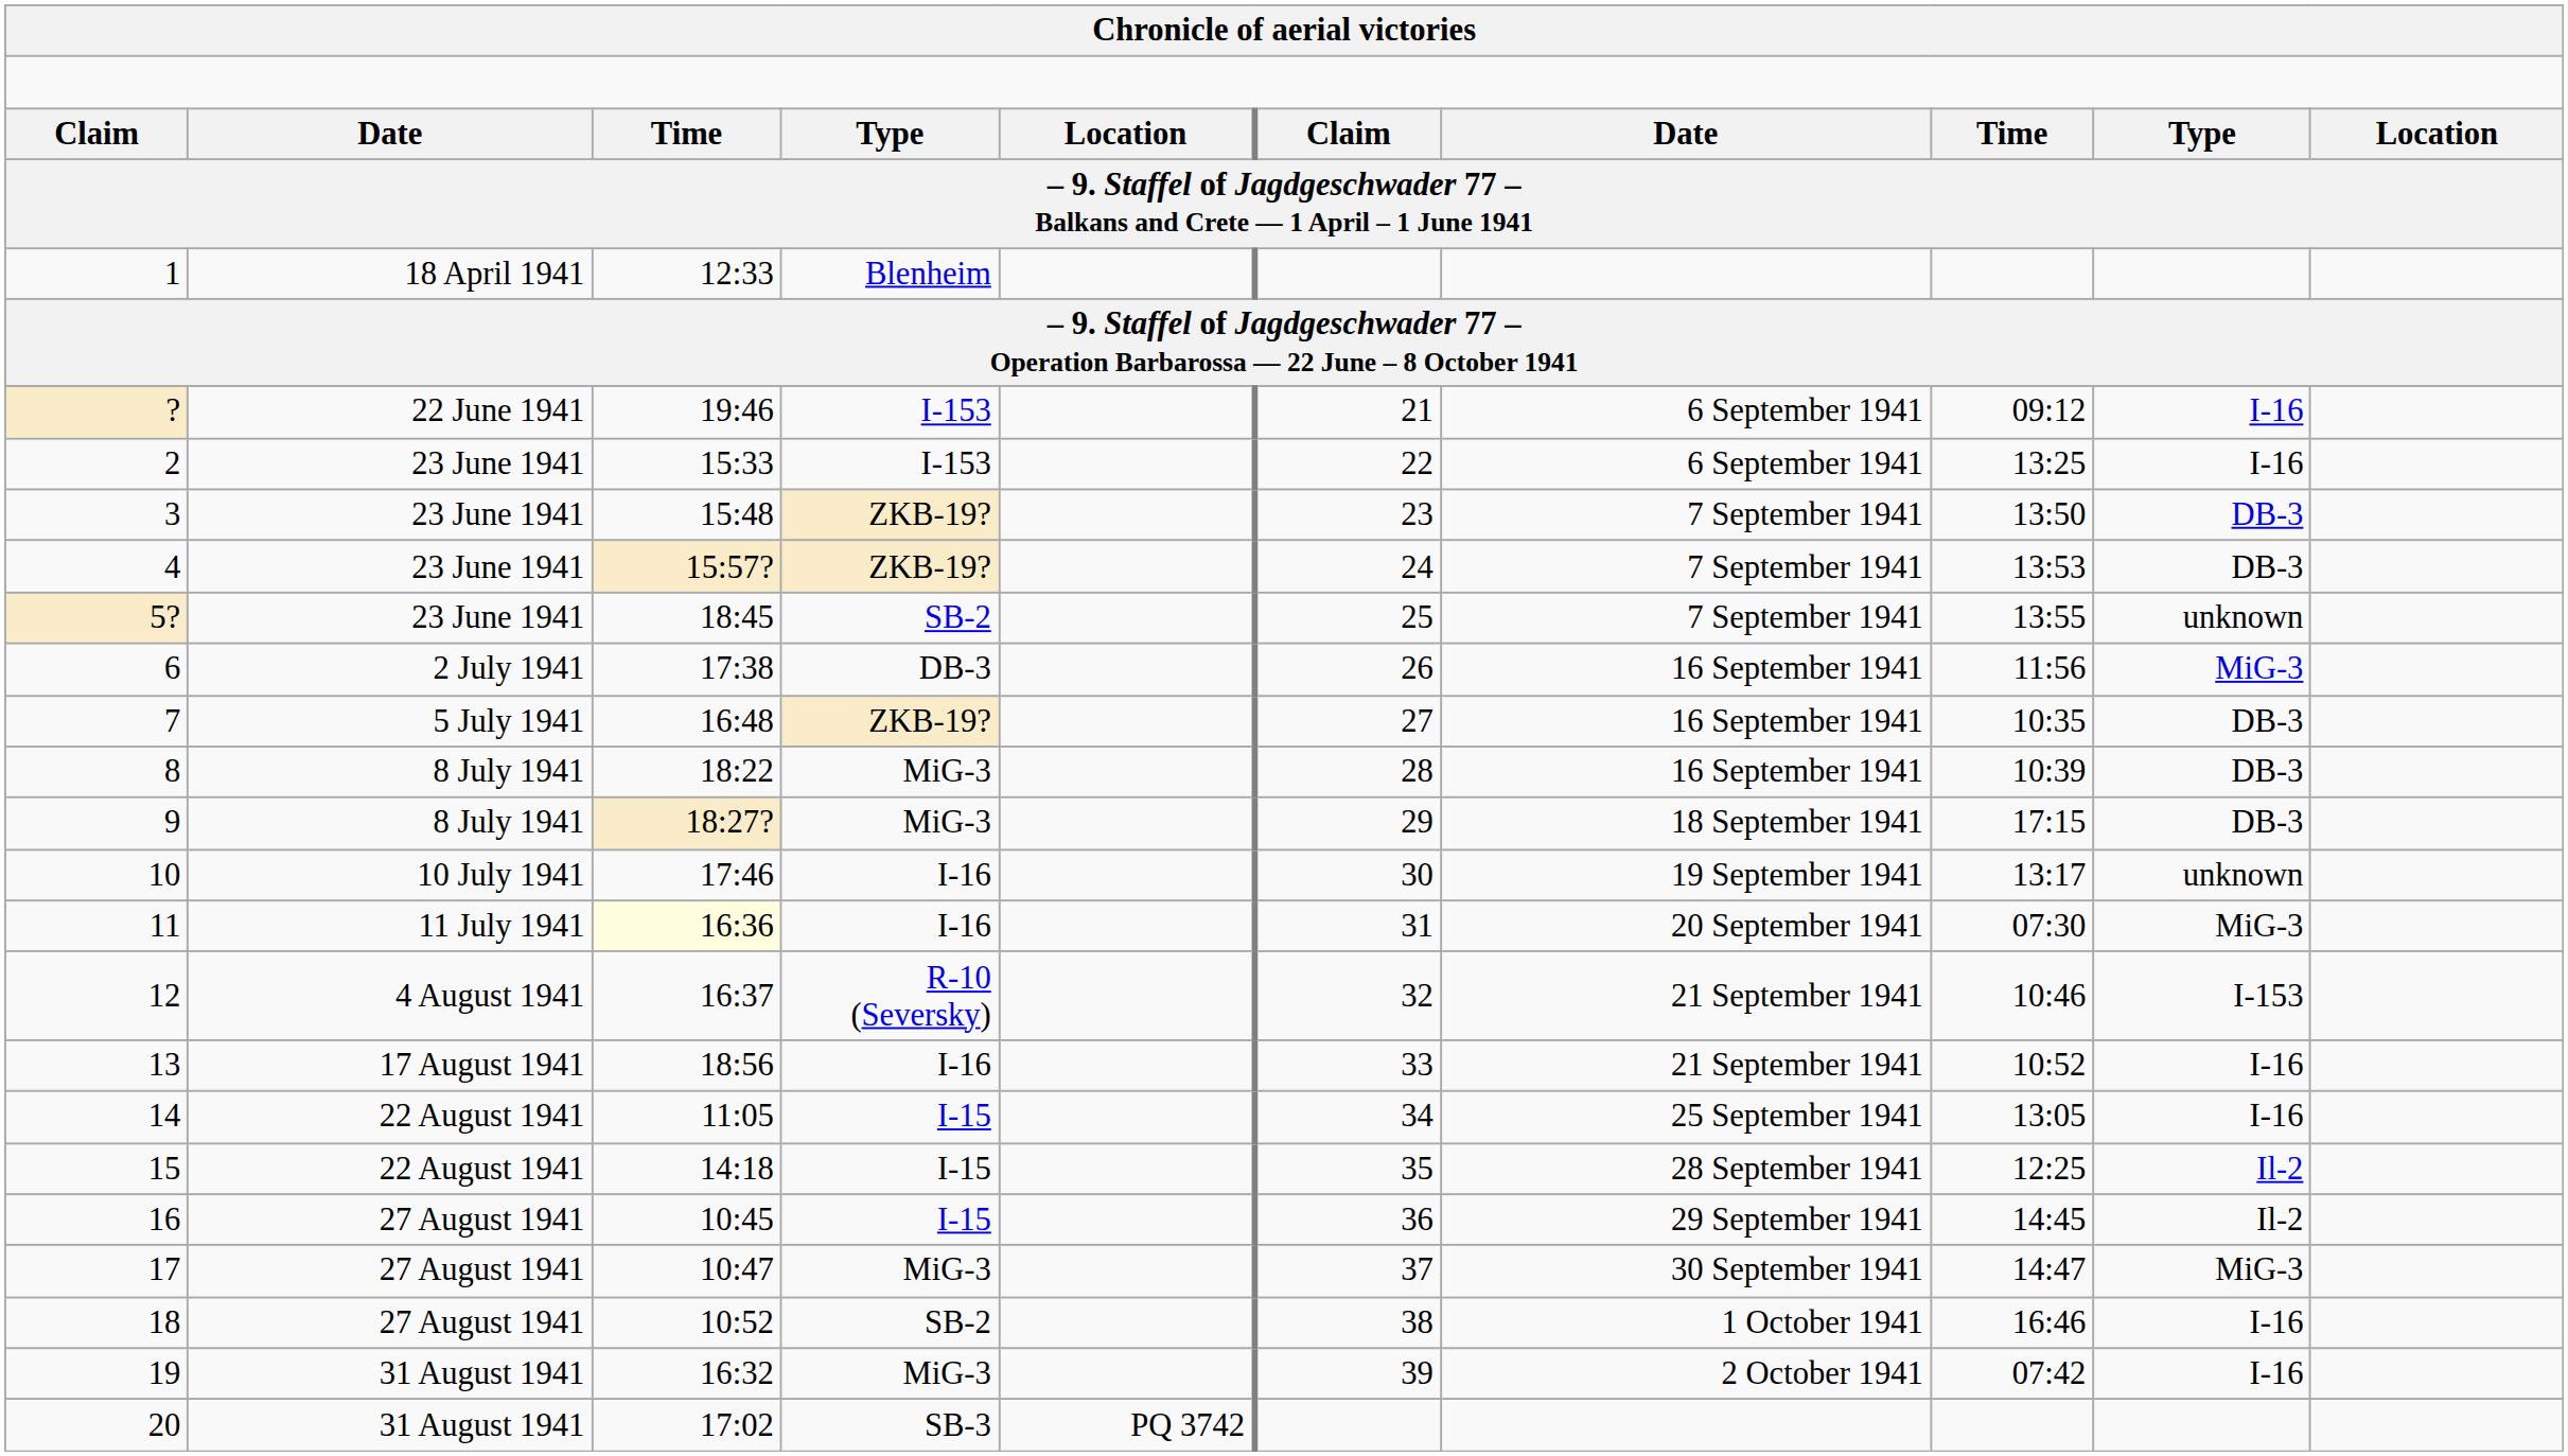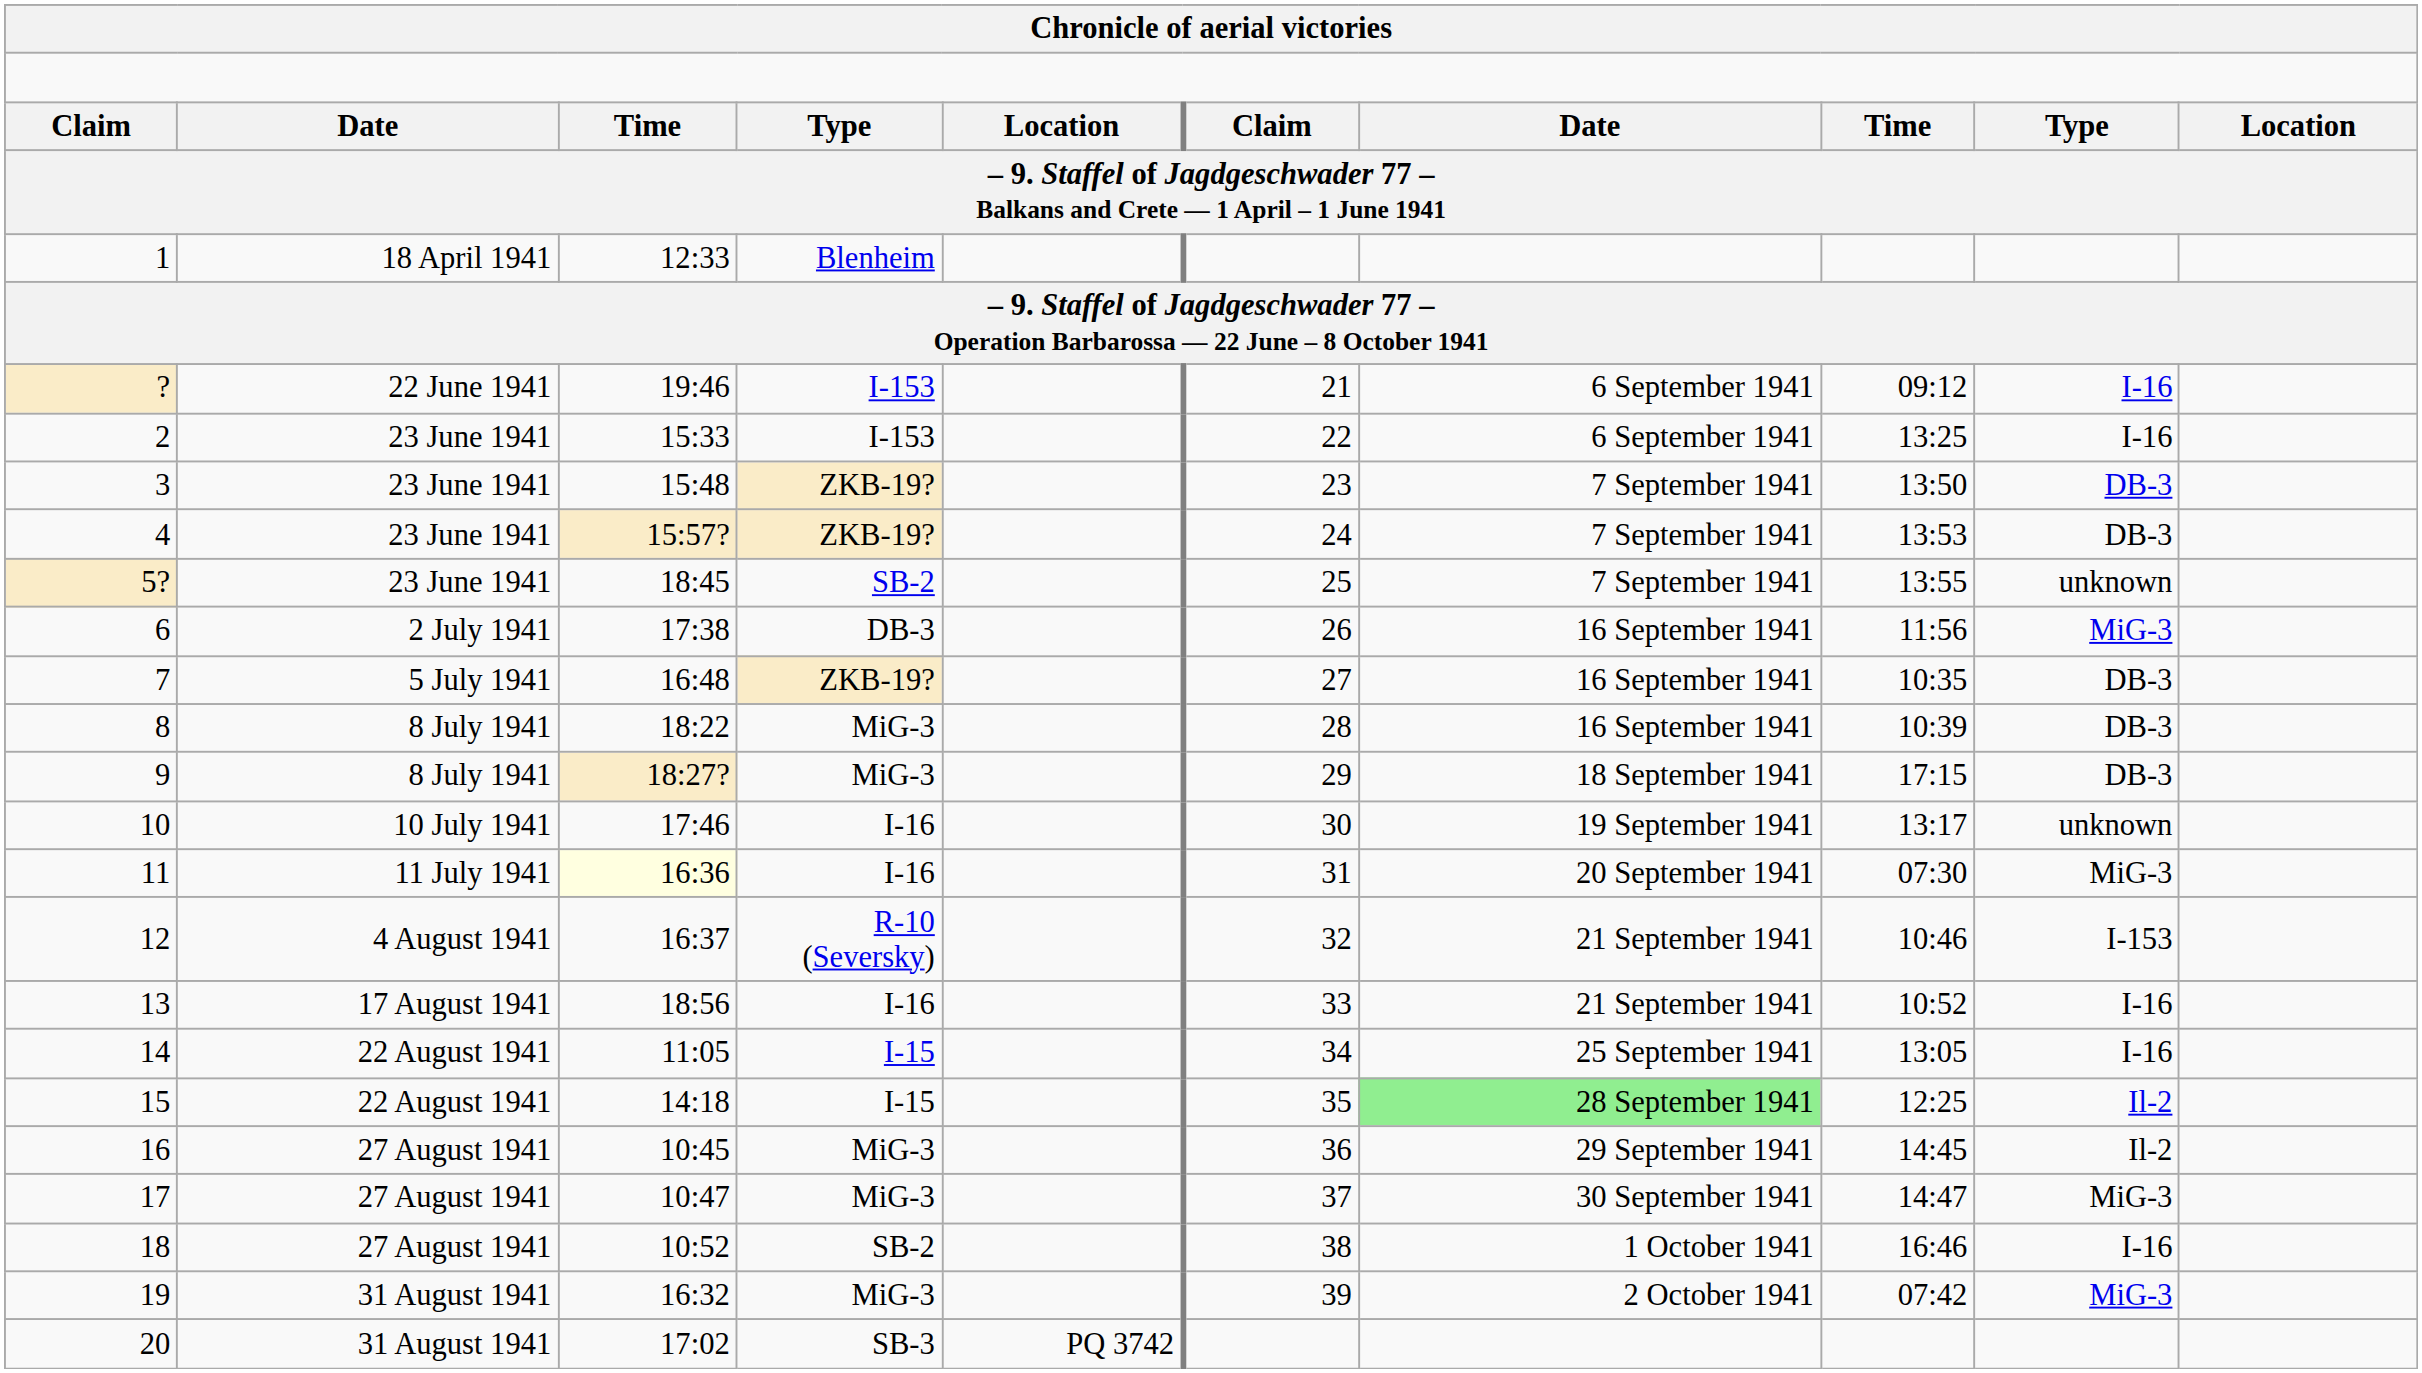15 | column 7: no background -> lightgreen background
16 | column 4: I-15 -> MiG-3
19 | column 9: I-16 -> MiG-3
